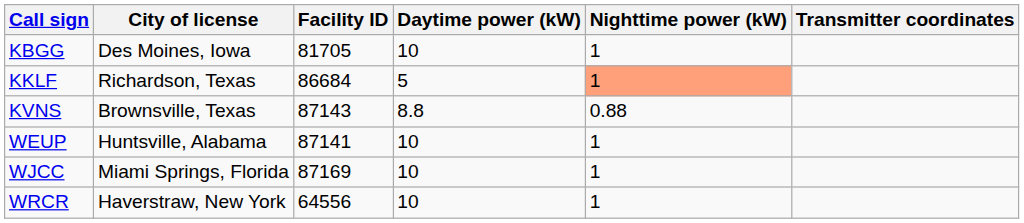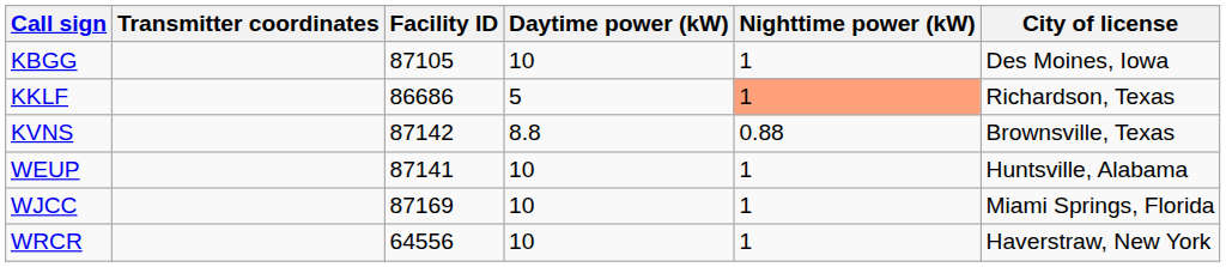columns swapped: City of license <-> Transmitter coordinates
KBGG | Facility ID: 81705 -> 87105
KKLF | Facility ID: 86684 -> 86686
KVNS | Facility ID: 87143 -> 87142
